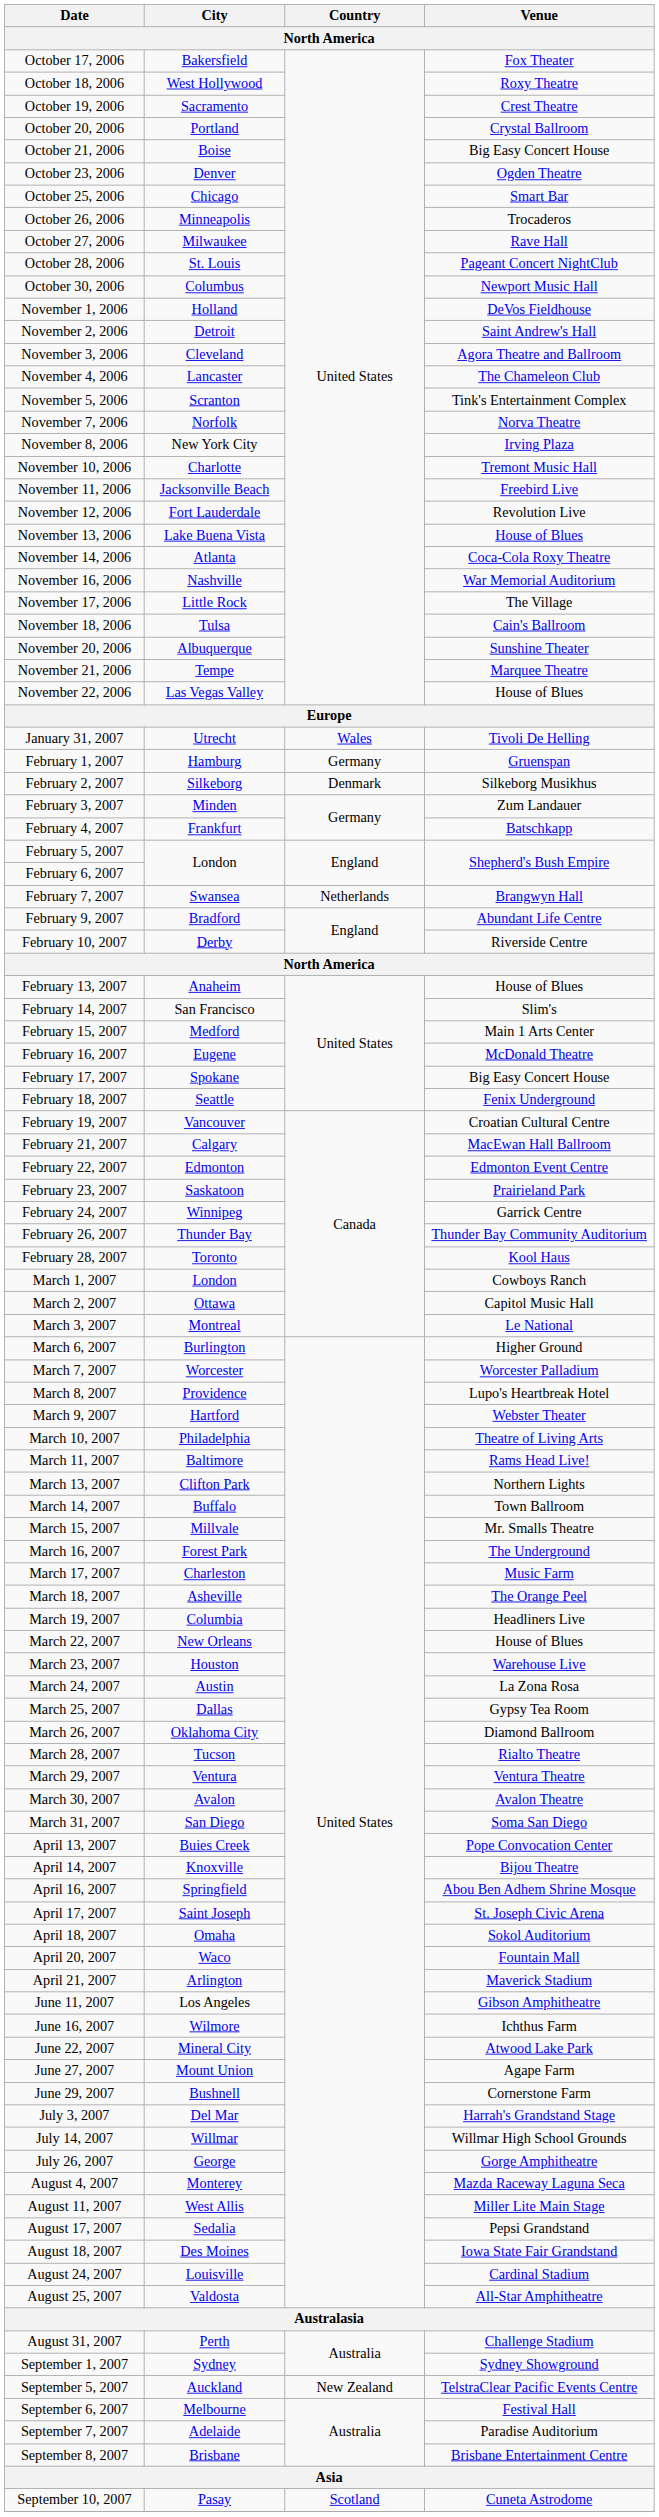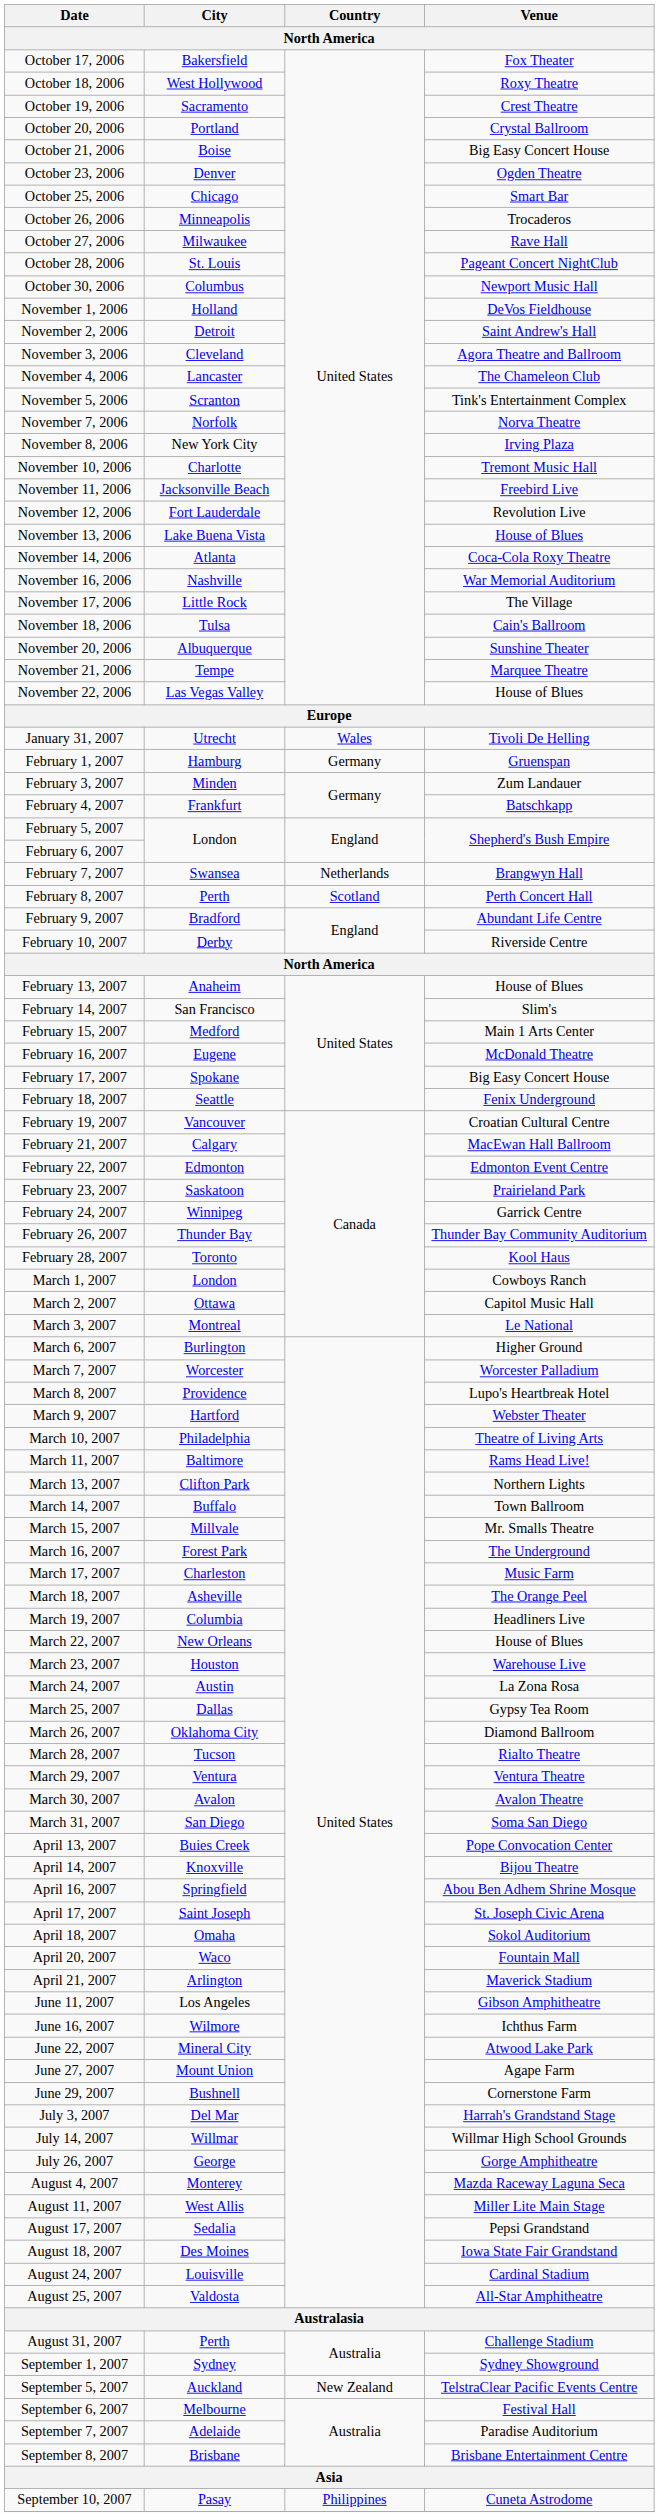- row: February 2, 2007 | Silkeborg | Denmark | Silkeborg Musikhus
+ row: February 8, 2007 | Perth | Scotland | Perth Concert Hall
September 10, 2007 | Country: Scotland -> Philippines
